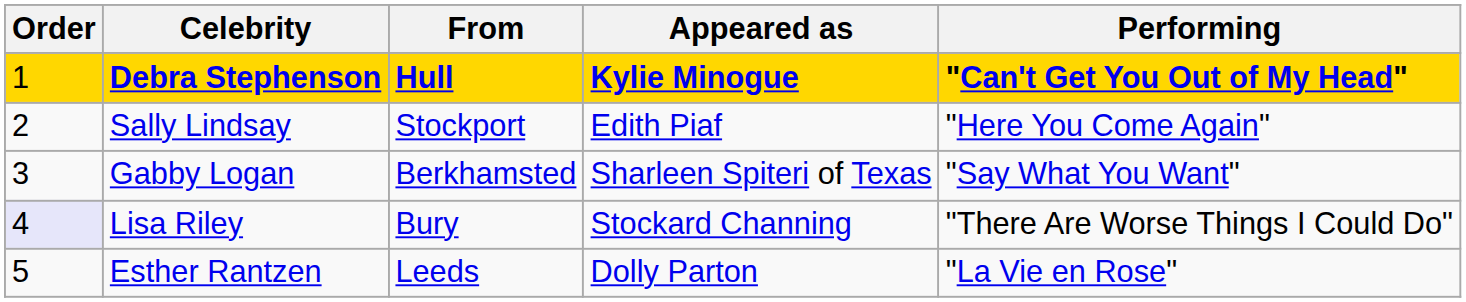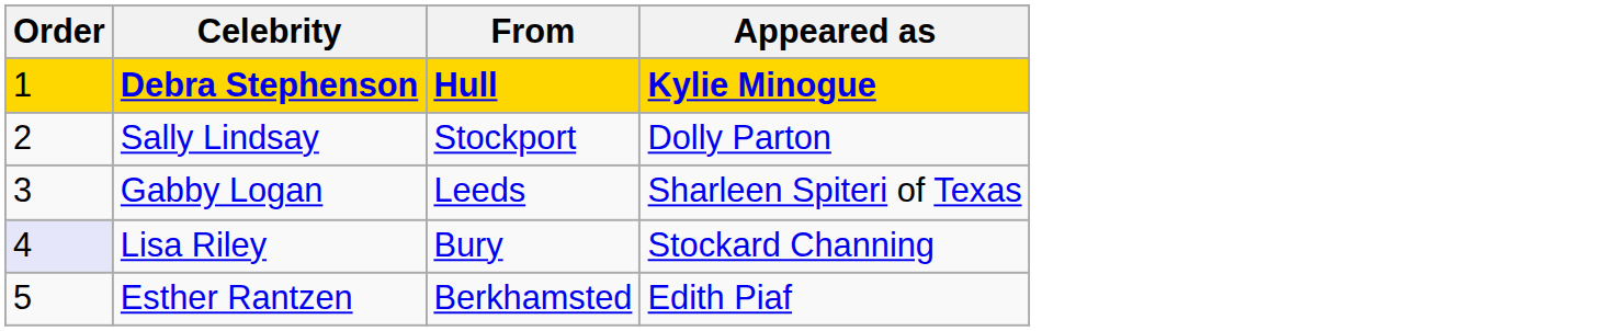- column: Performing | "Can't Get You Out of My Head" | "Here You Come Again" | "Say What You Want" | "There Are Worse Things I Could Do" | "La Vie en Rose"
Sally Lindsay | Appeared as: Edith Piaf -> Dolly Parton
Gabby Logan | From: Berkhamsted -> Leeds
Esther Rantzen | From: Leeds -> Berkhamsted
Esther Rantzen | Appeared as: Dolly Parton -> Edith Piaf
